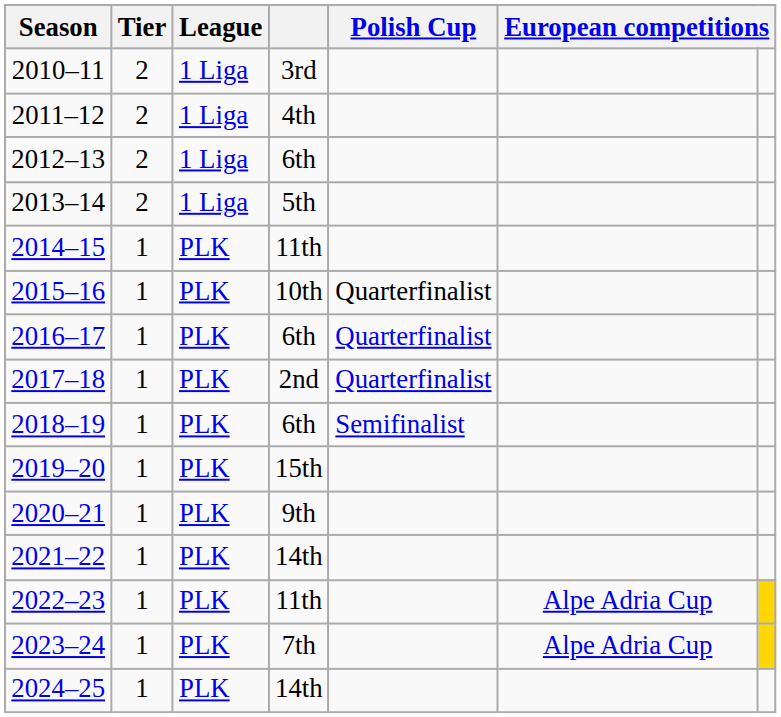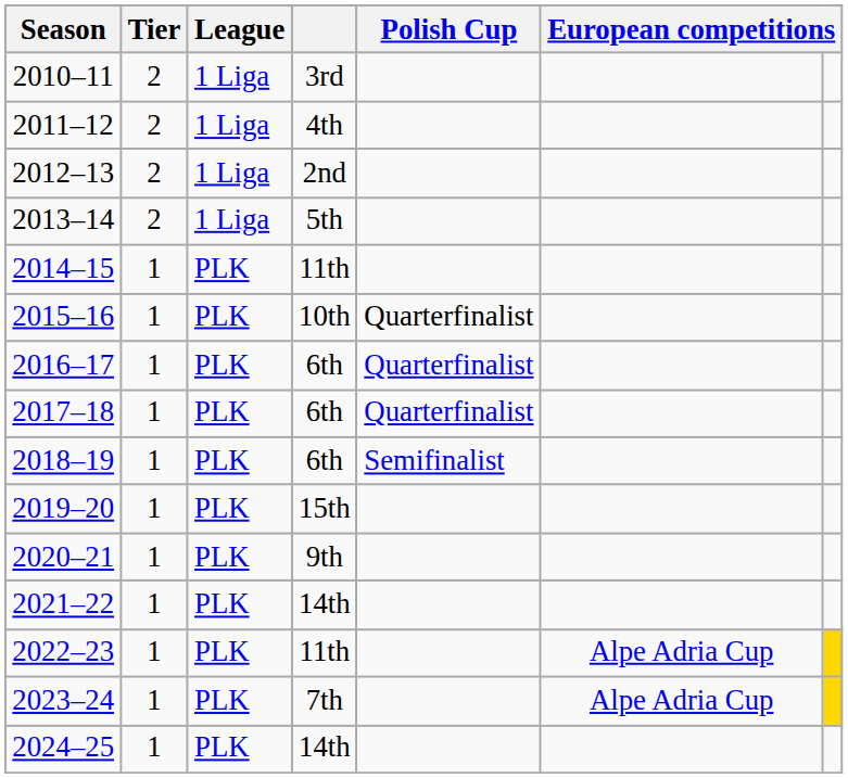2012–13 | column 4: 6th -> 2nd
2017–18 | column 4: 2nd -> 6th
